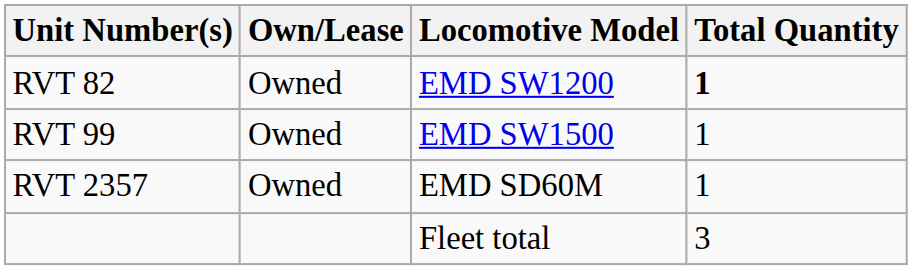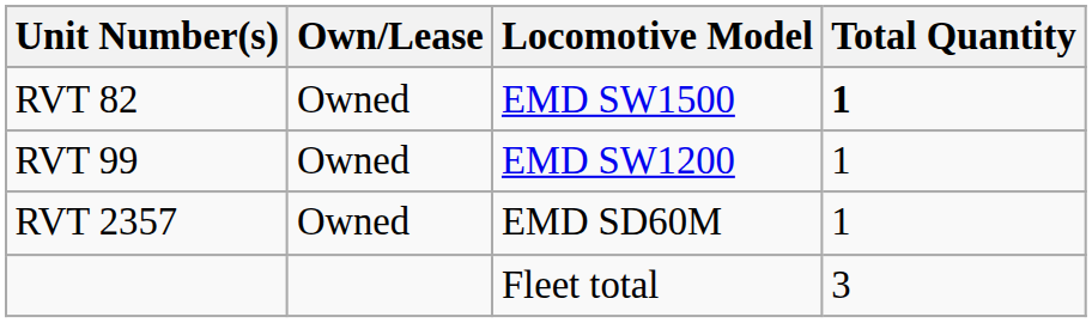RVT 82 | Locomotive Model: EMD SW1200 -> EMD SW1500
RVT 99 | Locomotive Model: EMD SW1500 -> EMD SW1200
